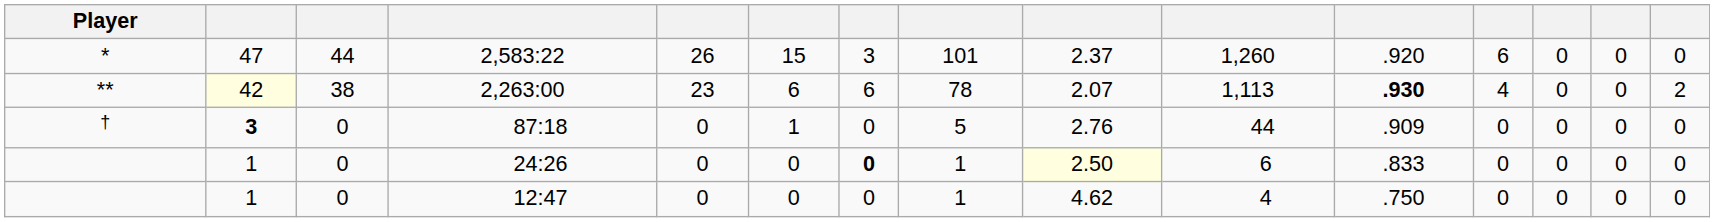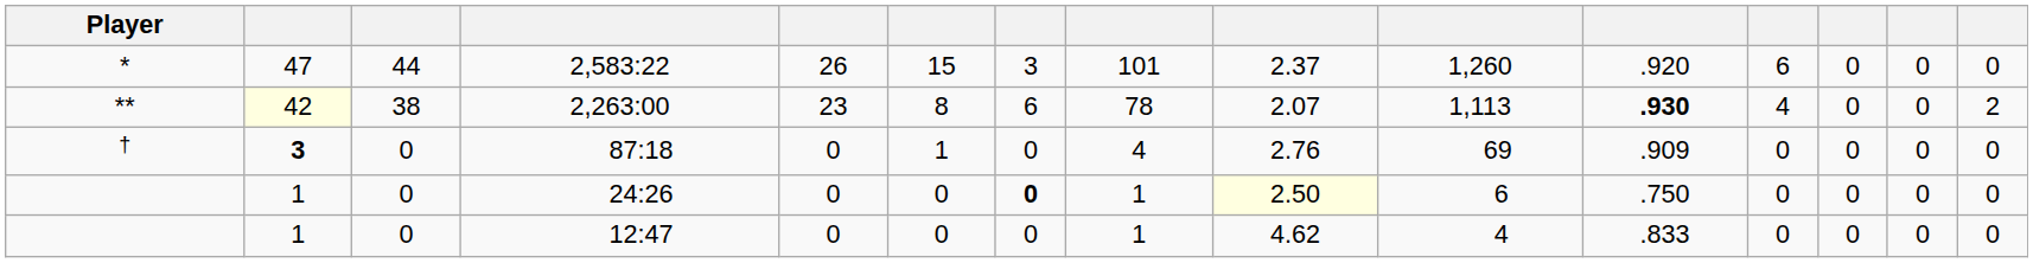2,263:00 | column 6: 6 -> 8
87:18 | column 8: 5 -> 4
87:18 | column 10: 44 -> 69
24:26 | column 11: .833 -> .750
12:47 | column 11: .750 -> .833
